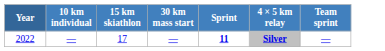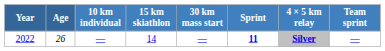+ column: Age | 26
2022 | 15 km skiathlon: 17 -> 14
